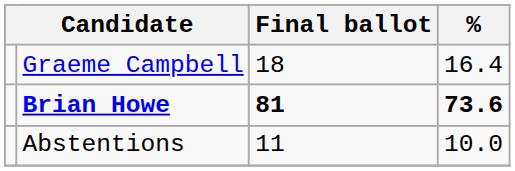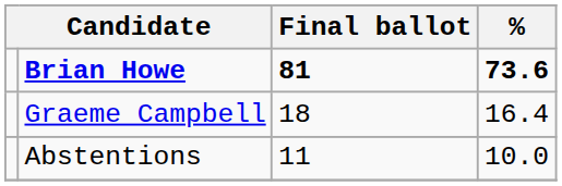rows swapped: Brian Howe <-> Graeme Campbell
